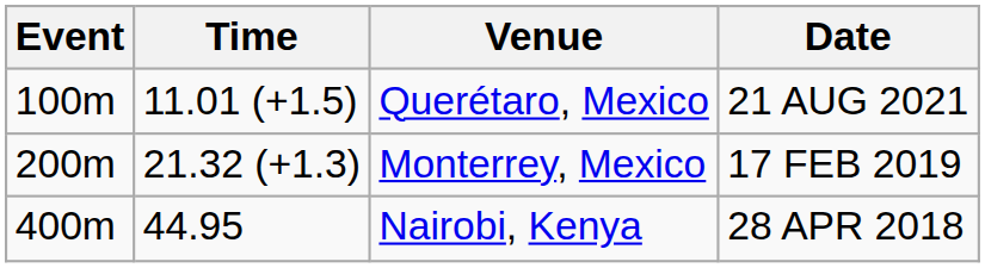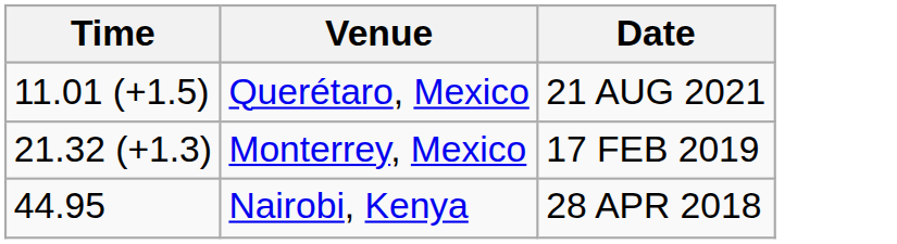- column: Event | 100m | 200m | 400m
